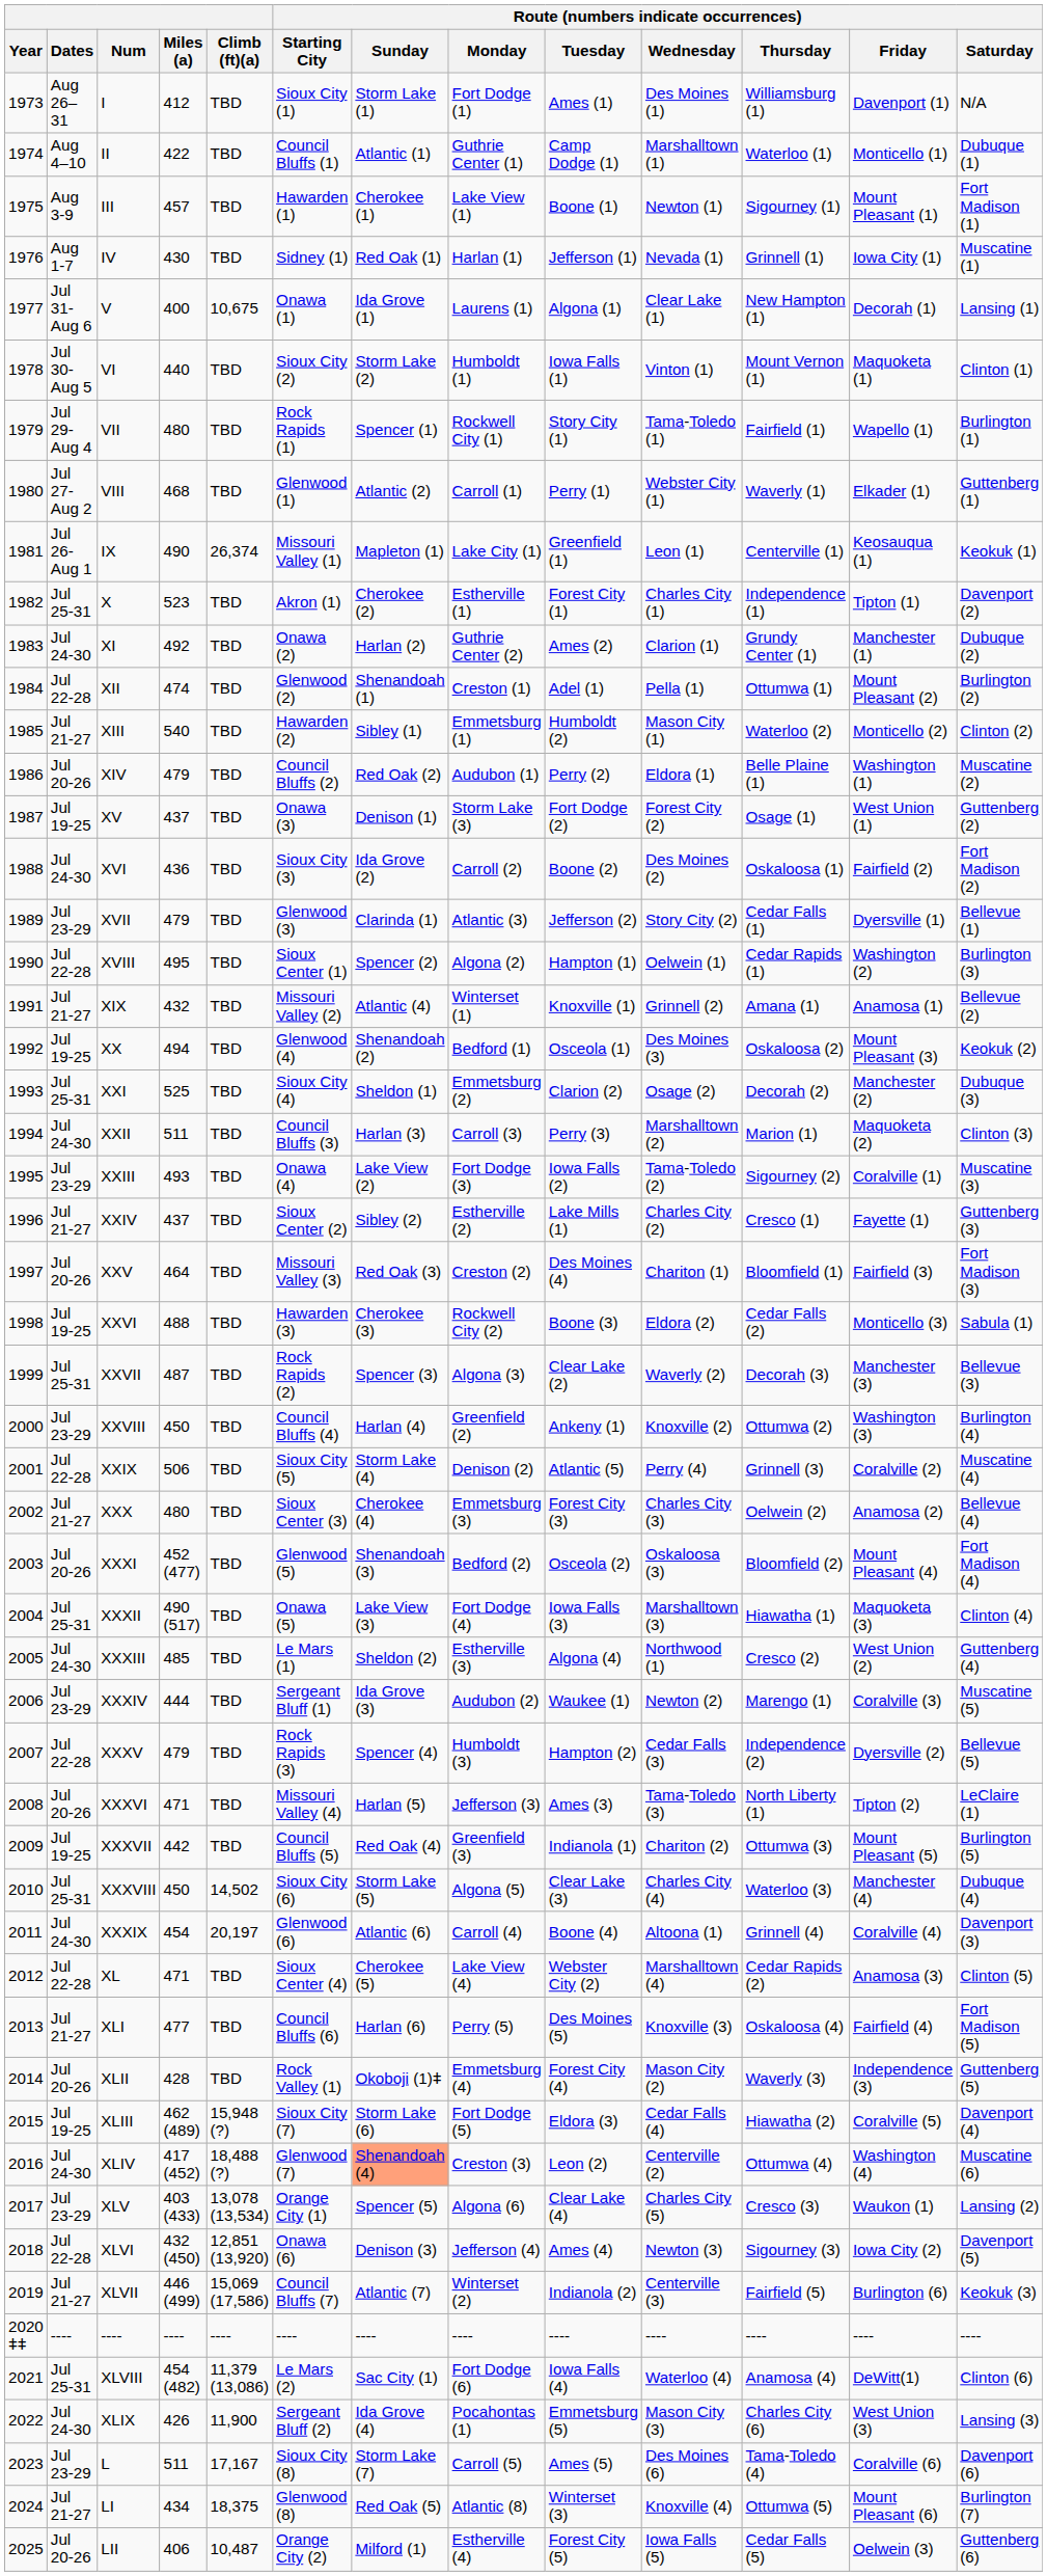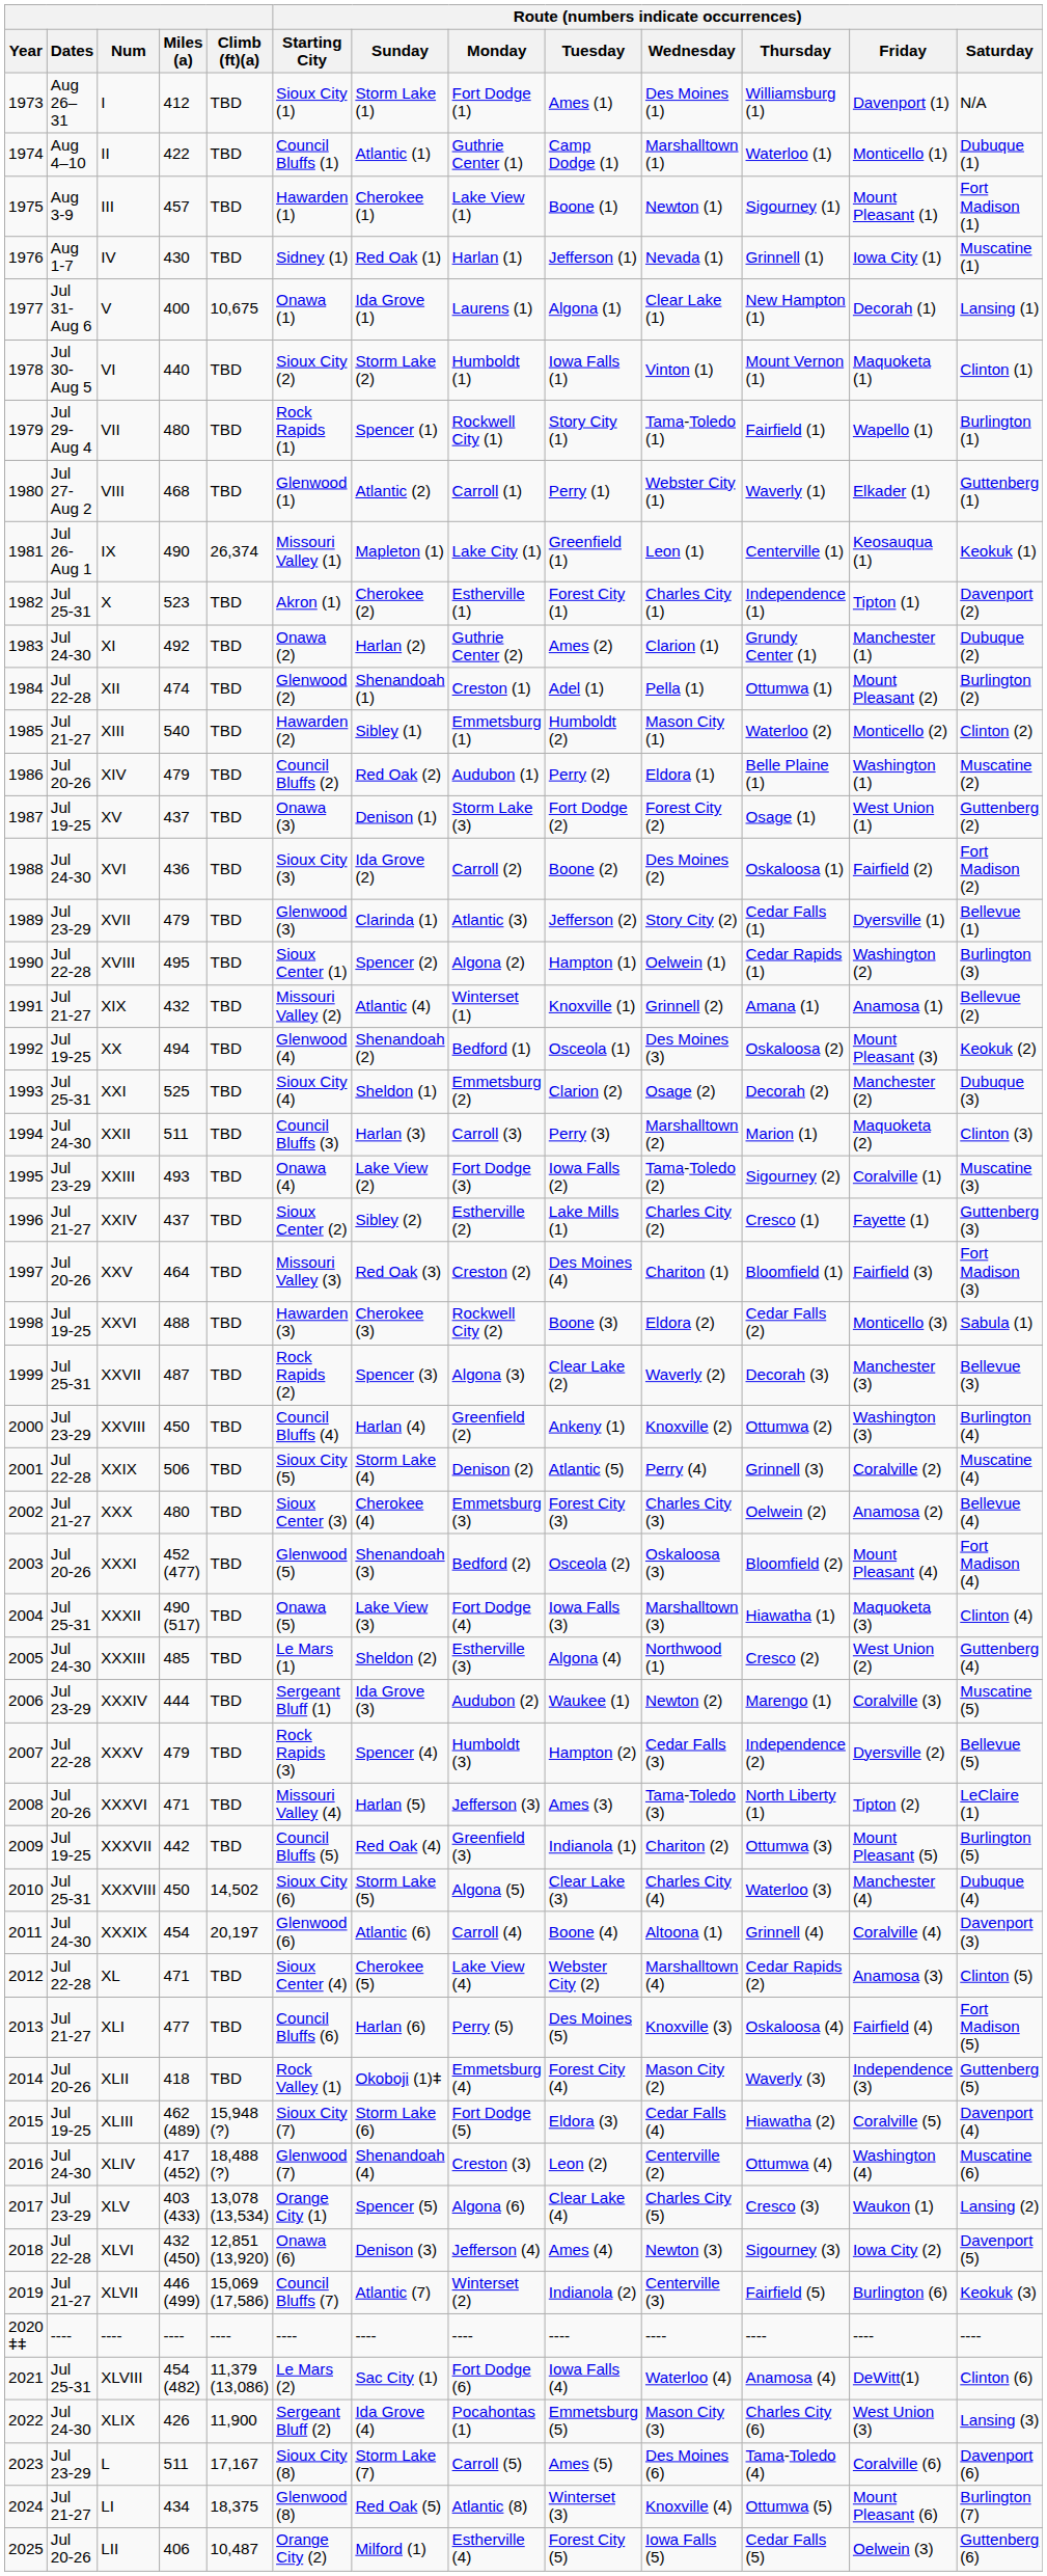XLII | Miles (a): 428 -> 418
XLIV | Route (numbers indicate occurrences) / Sunday: lightsalmon background -> no background
